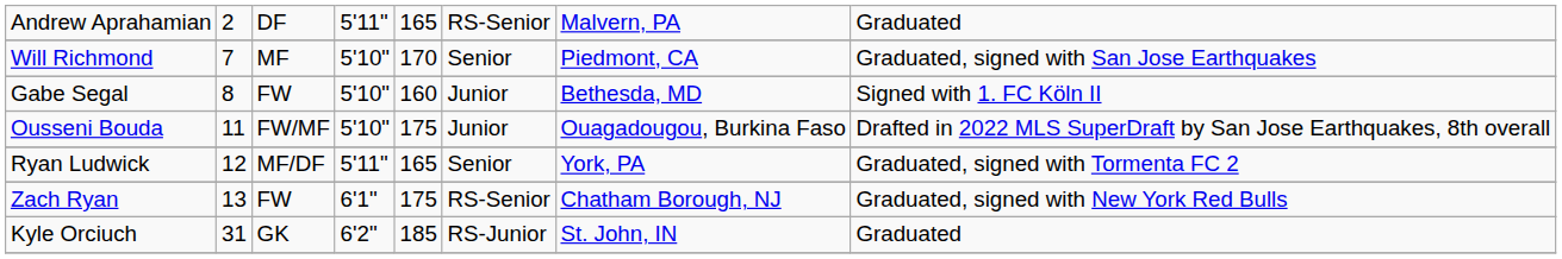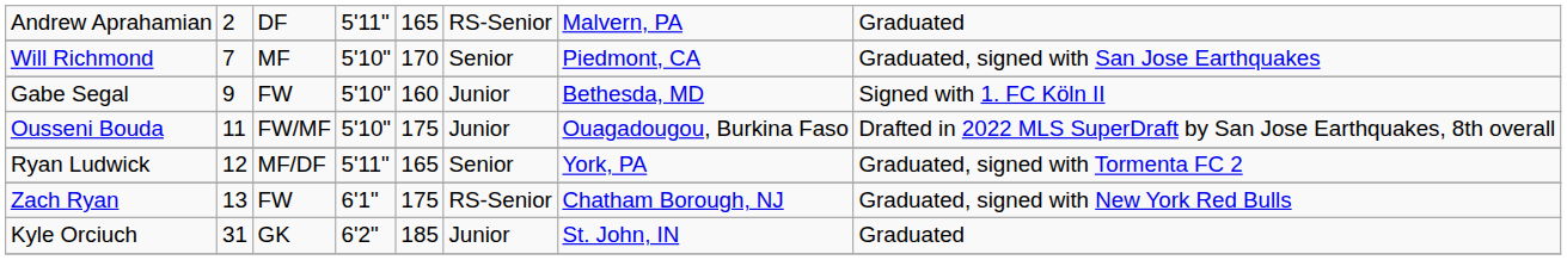Gabe Segal | column 2: 8 -> 9
Kyle Orciuch | column 6: RS-Junior -> Junior
